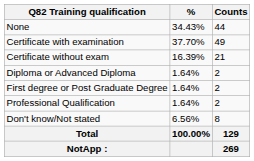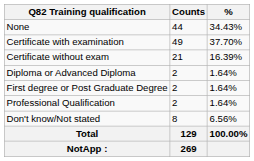columns swapped: Counts <-> %
